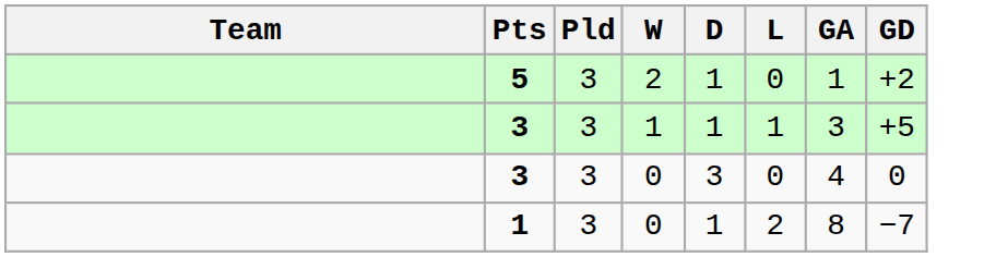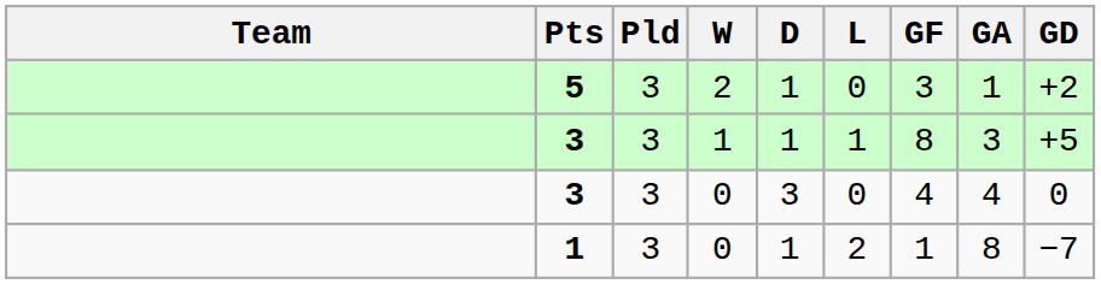+ column: GF | 3 | 8 | 4 | 1
